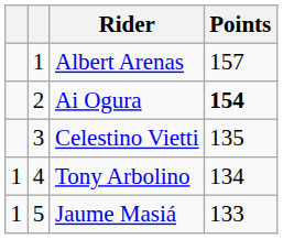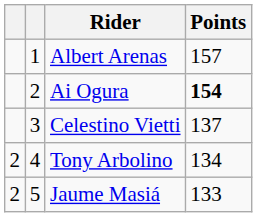Celestino Vietti | Points: 135 -> 137
Tony Arbolino | column 1: 1 -> 2
Jaume Masiá | column 1: 1 -> 2
